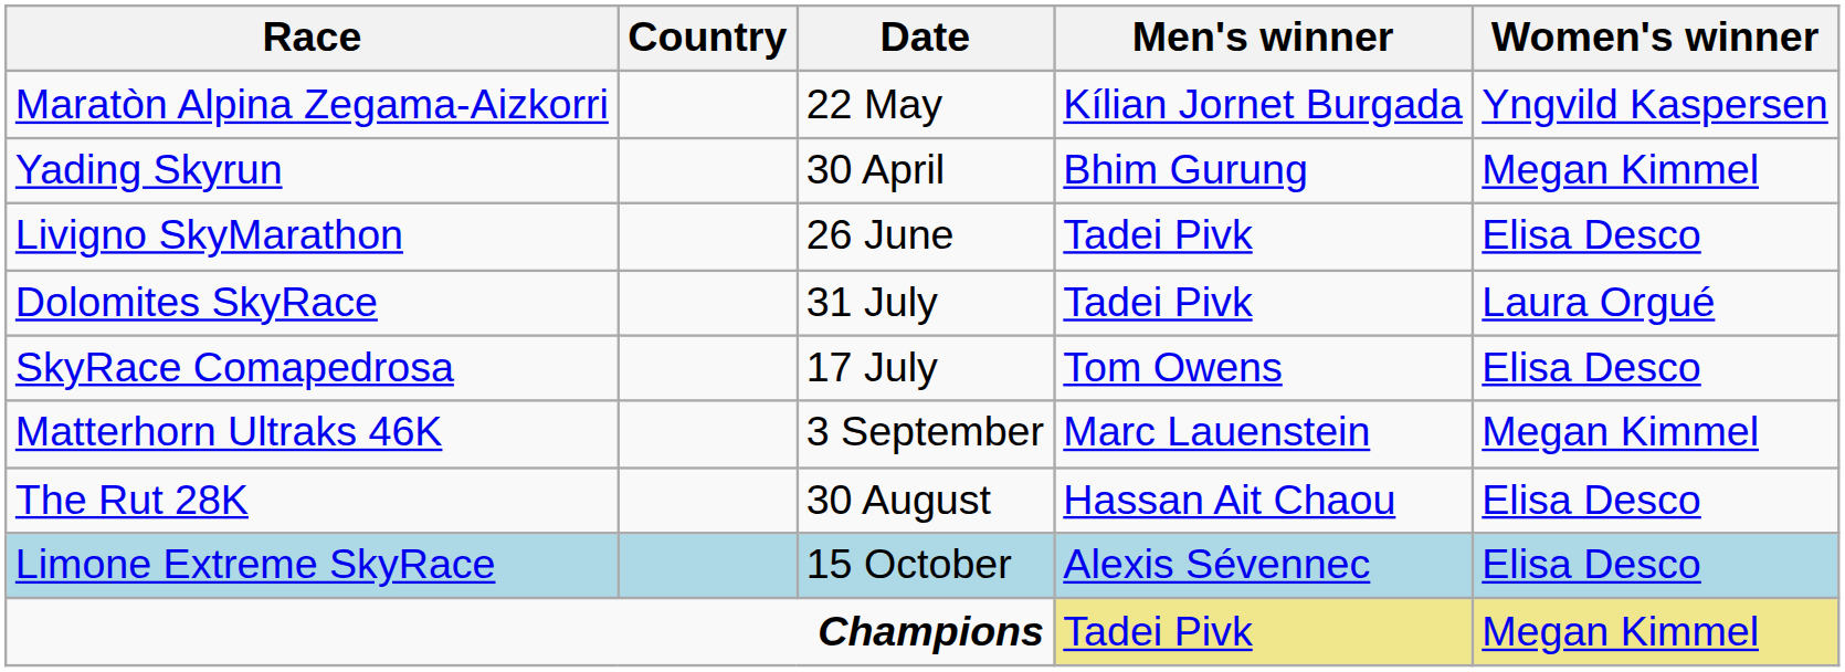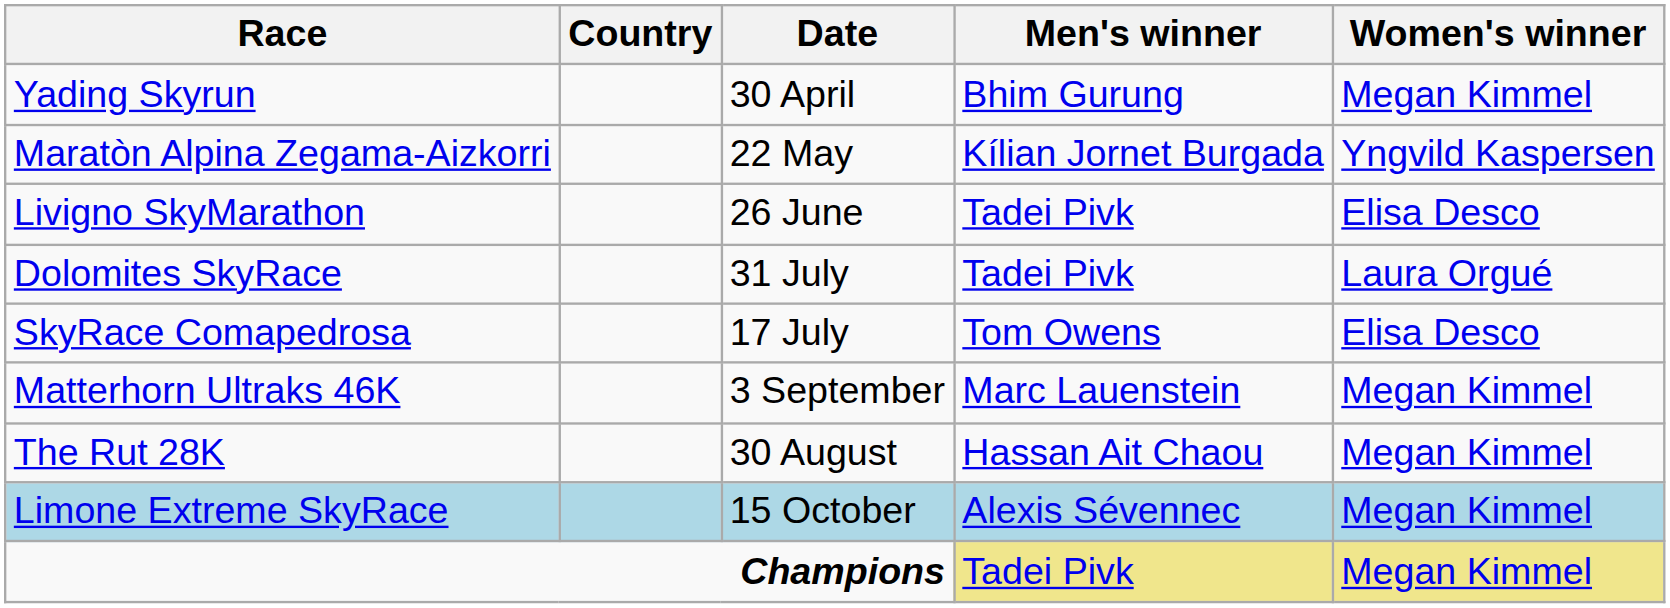rows swapped: Yading Skyrun <-> Maratòn Alpina Zegama-Aizkorri
The Rut 28K | Women's winner: Elisa Desco -> Megan Kimmel
Limone Extreme SkyRace | Women's winner: Elisa Desco -> Megan Kimmel
